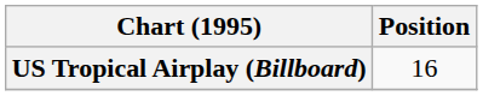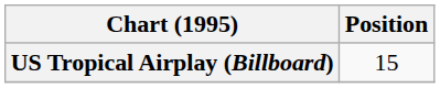US Tropical Airplay (Billboard) | Position: 16 -> 15
